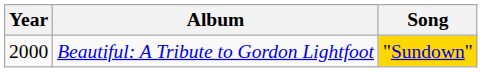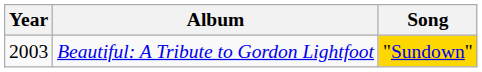Beautiful: A Tribute to Gordon Lightfoot | Year: 2000 -> 2003
